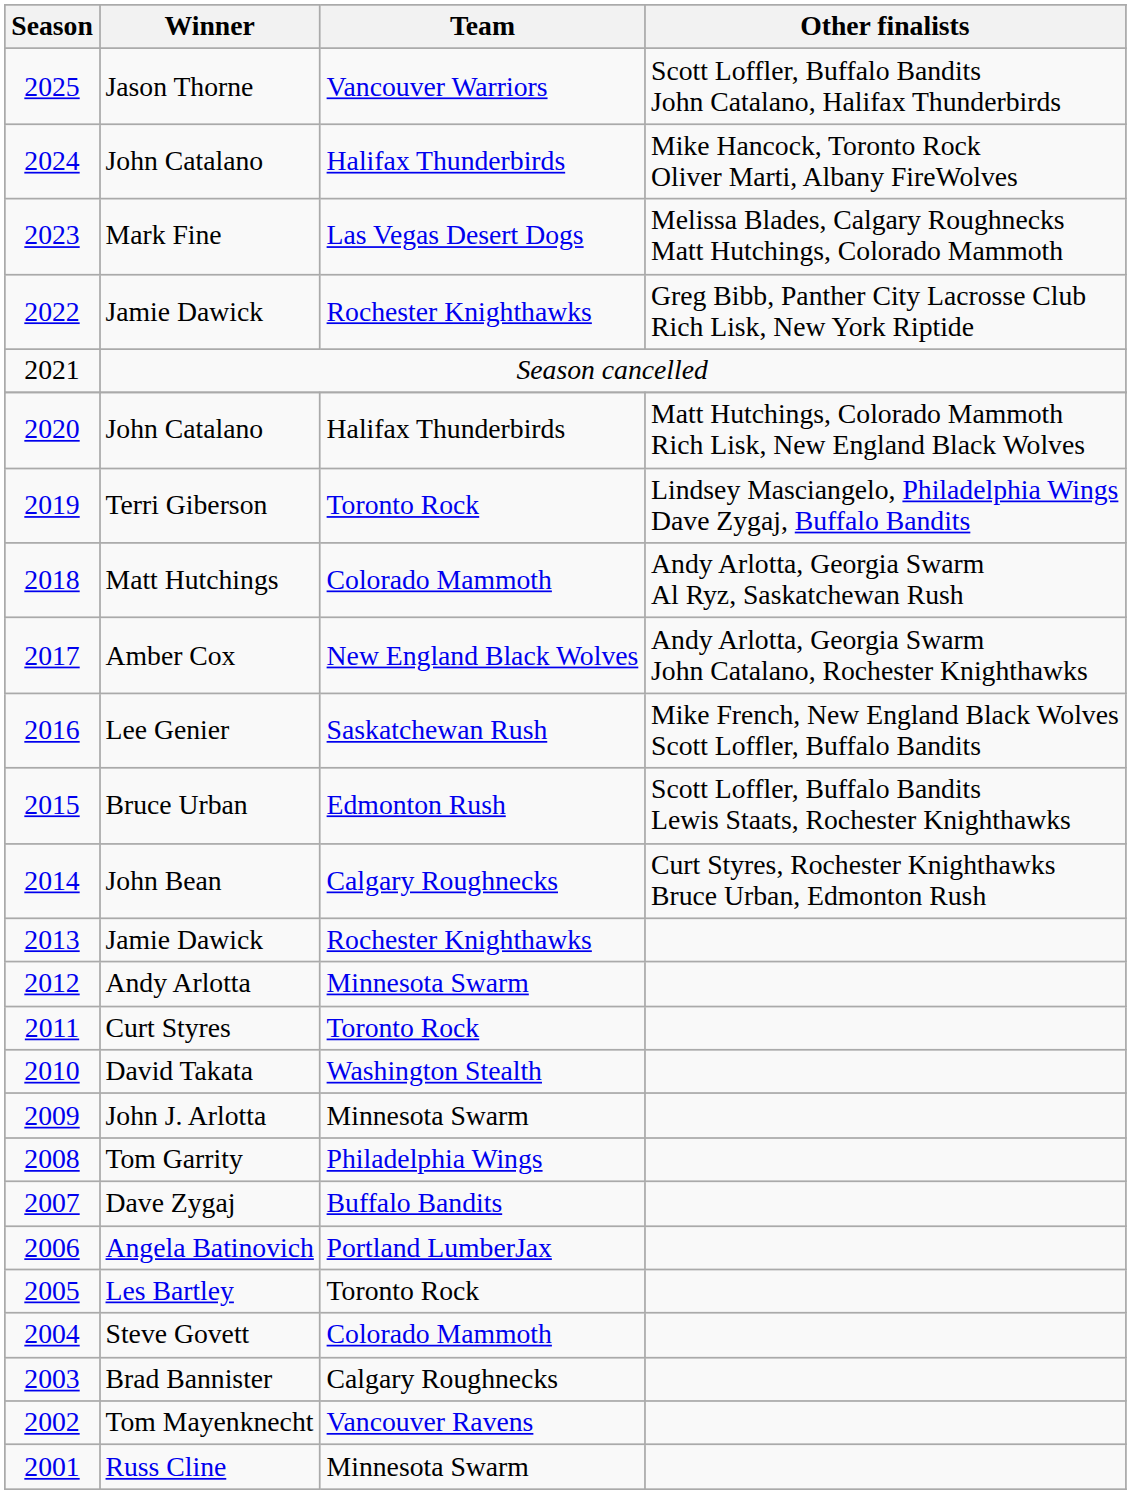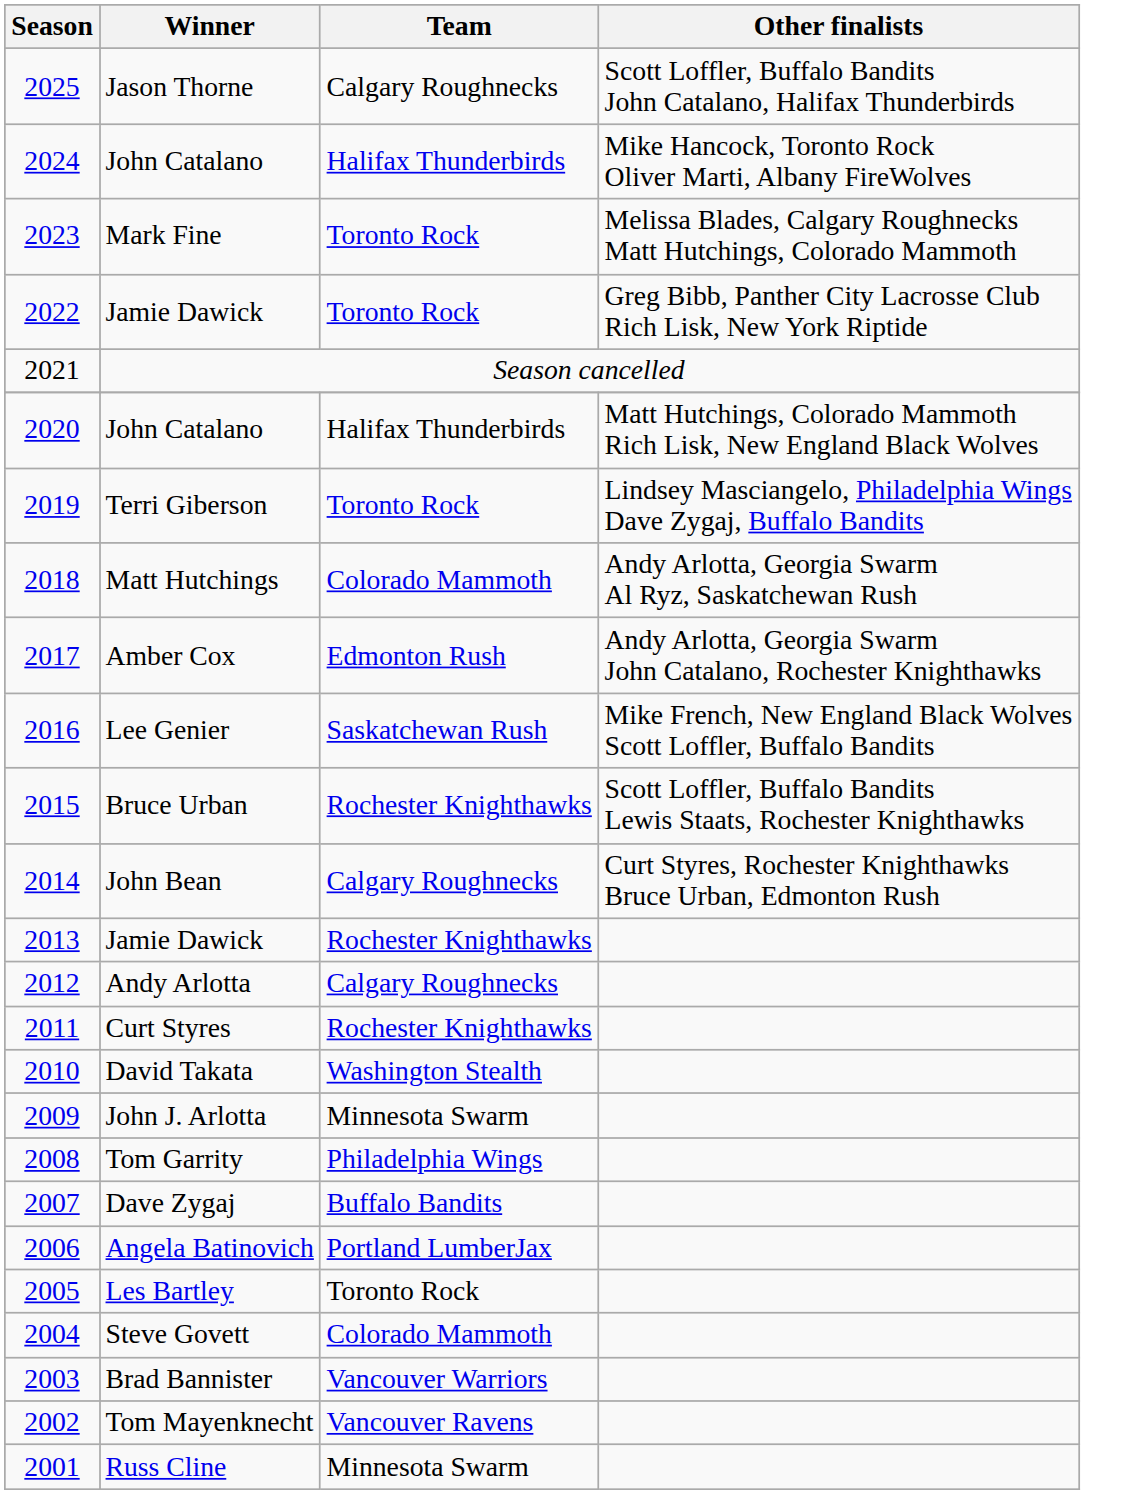Jason Thorne | Team: Vancouver Warriors -> Calgary Roughnecks
Mark Fine | Team: Las Vegas Desert Dogs -> Toronto Rock
2022 / Jamie Dawick | Team: Rochester Knighthawks -> Toronto Rock
Amber Cox | Team: New England Black Wolves -> Edmonton Rush
Bruce Urban | Team: Edmonton Rush -> Rochester Knighthawks
Andy Arlotta | Team: Minnesota Swarm -> Calgary Roughnecks
Curt Styres | Team: Toronto Rock -> Rochester Knighthawks
Brad Bannister | Team: Calgary Roughnecks -> Vancouver Warriors
